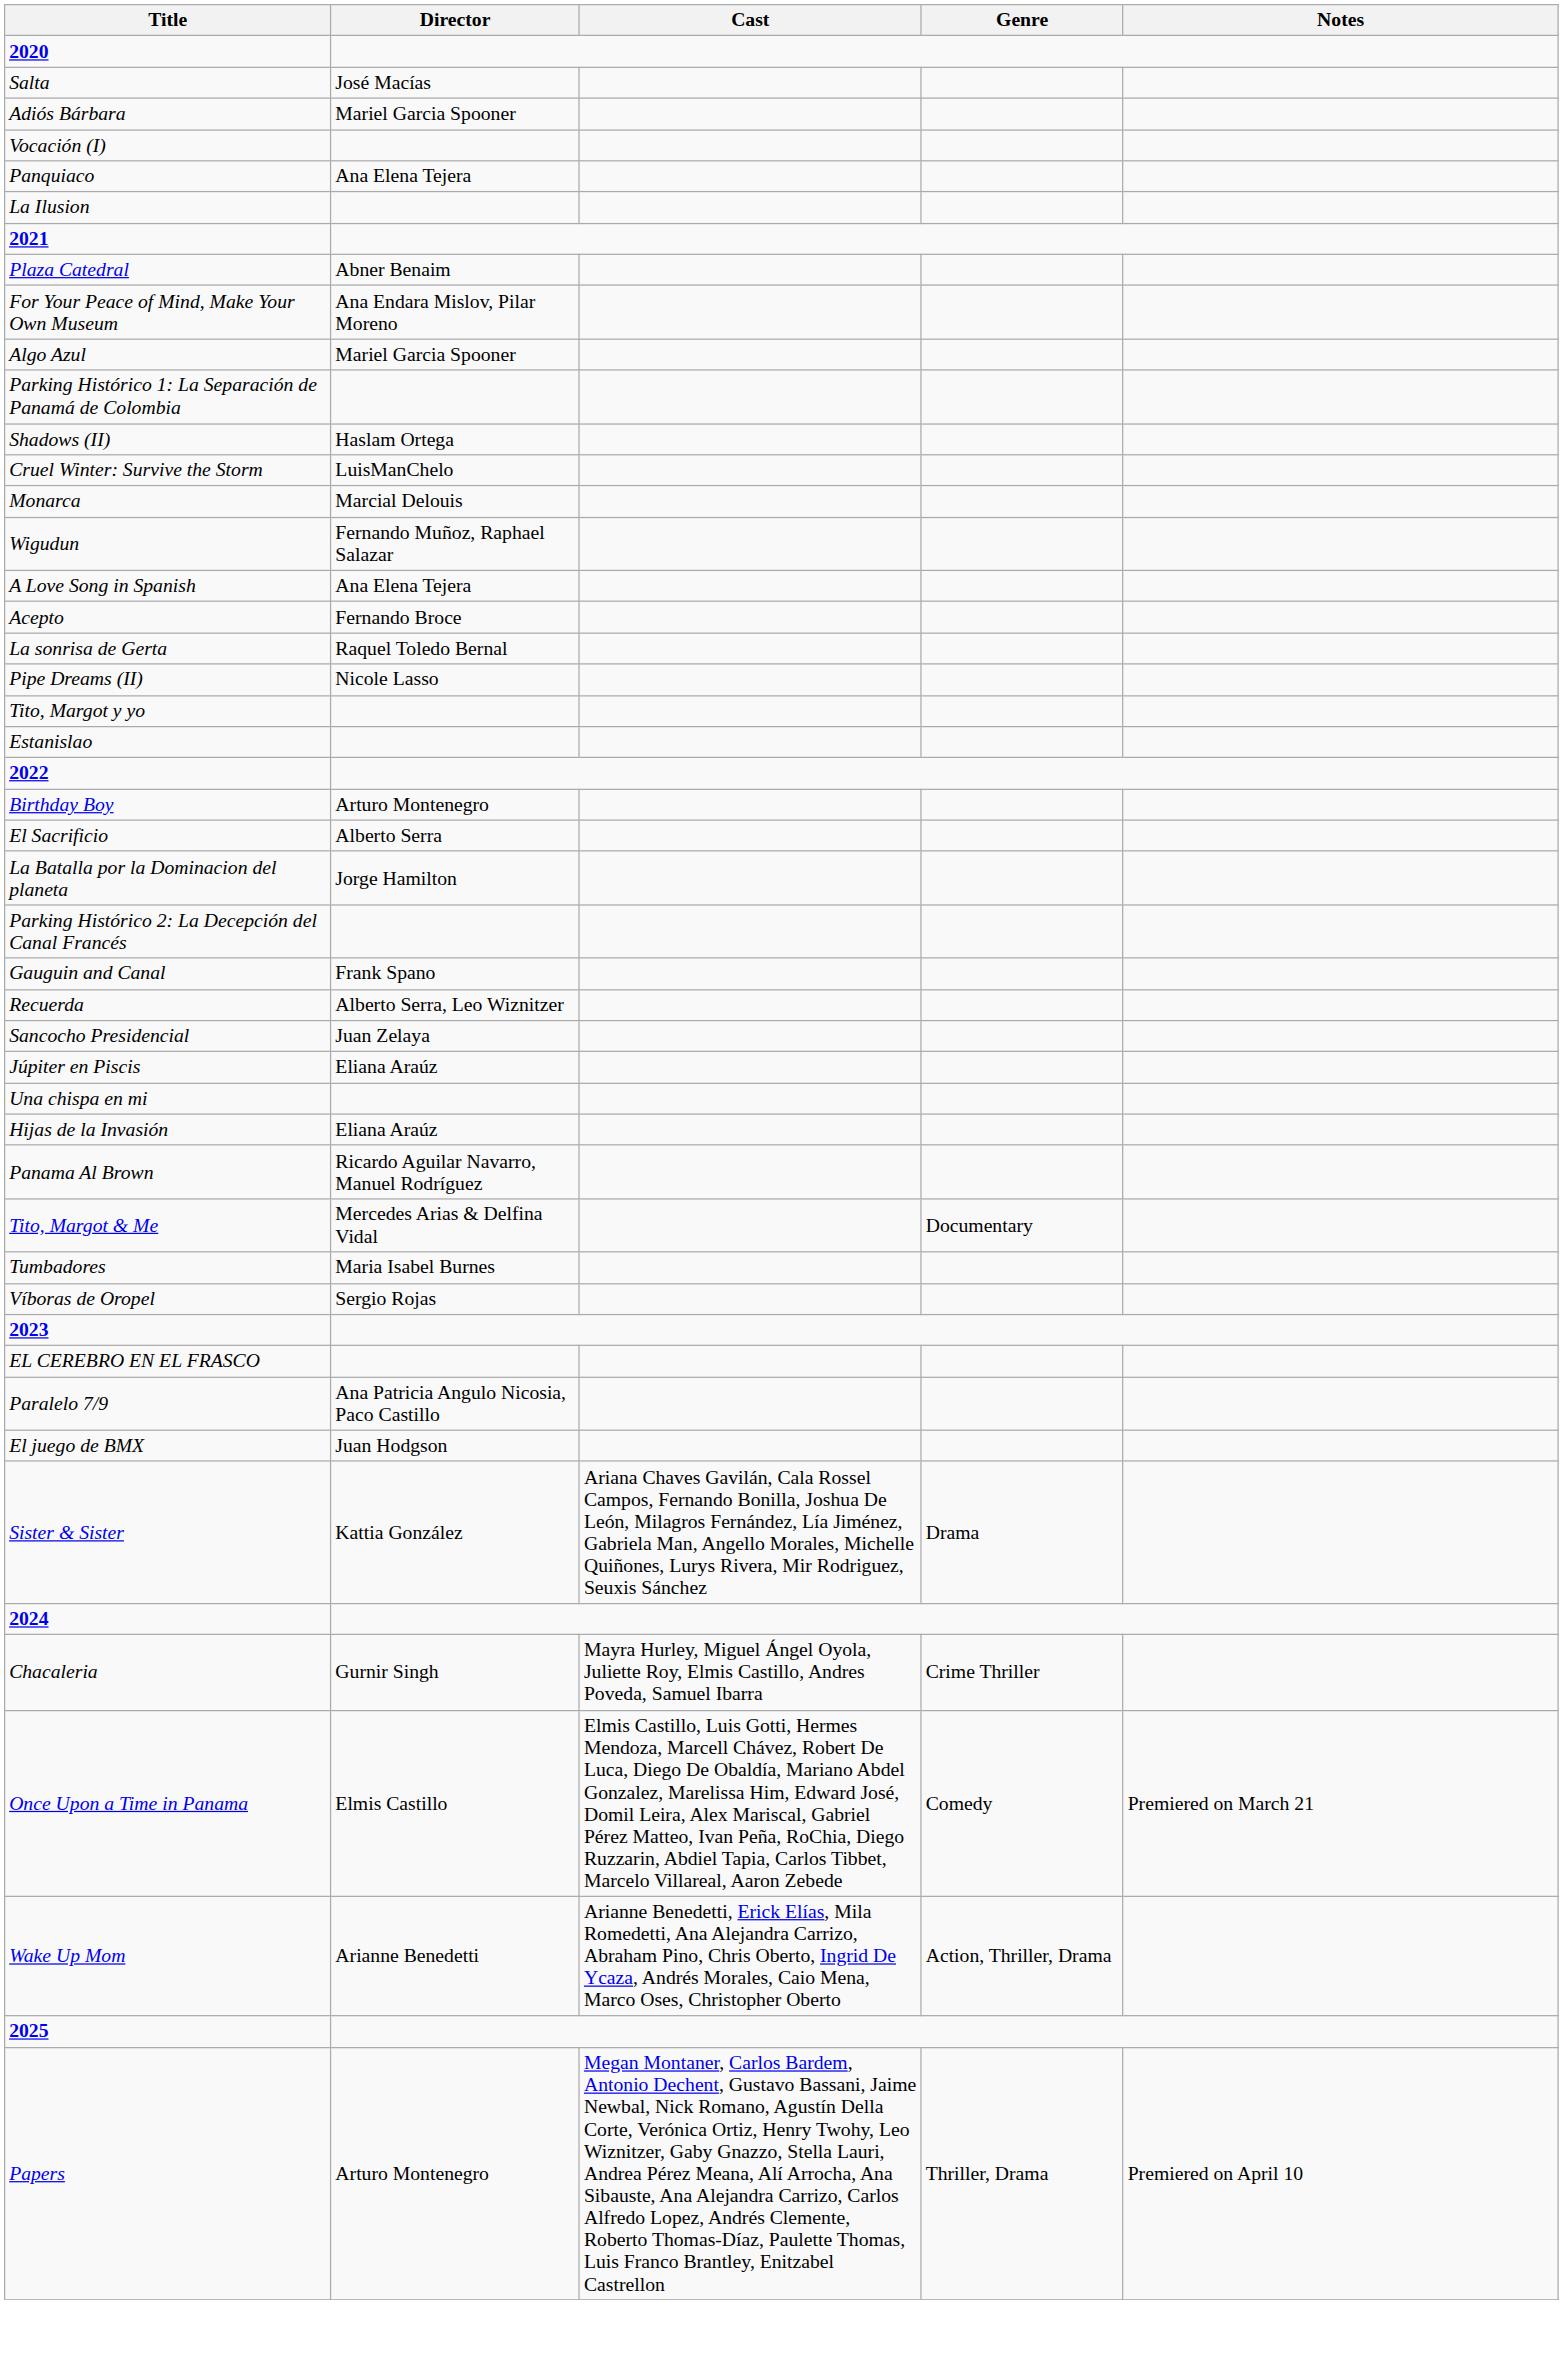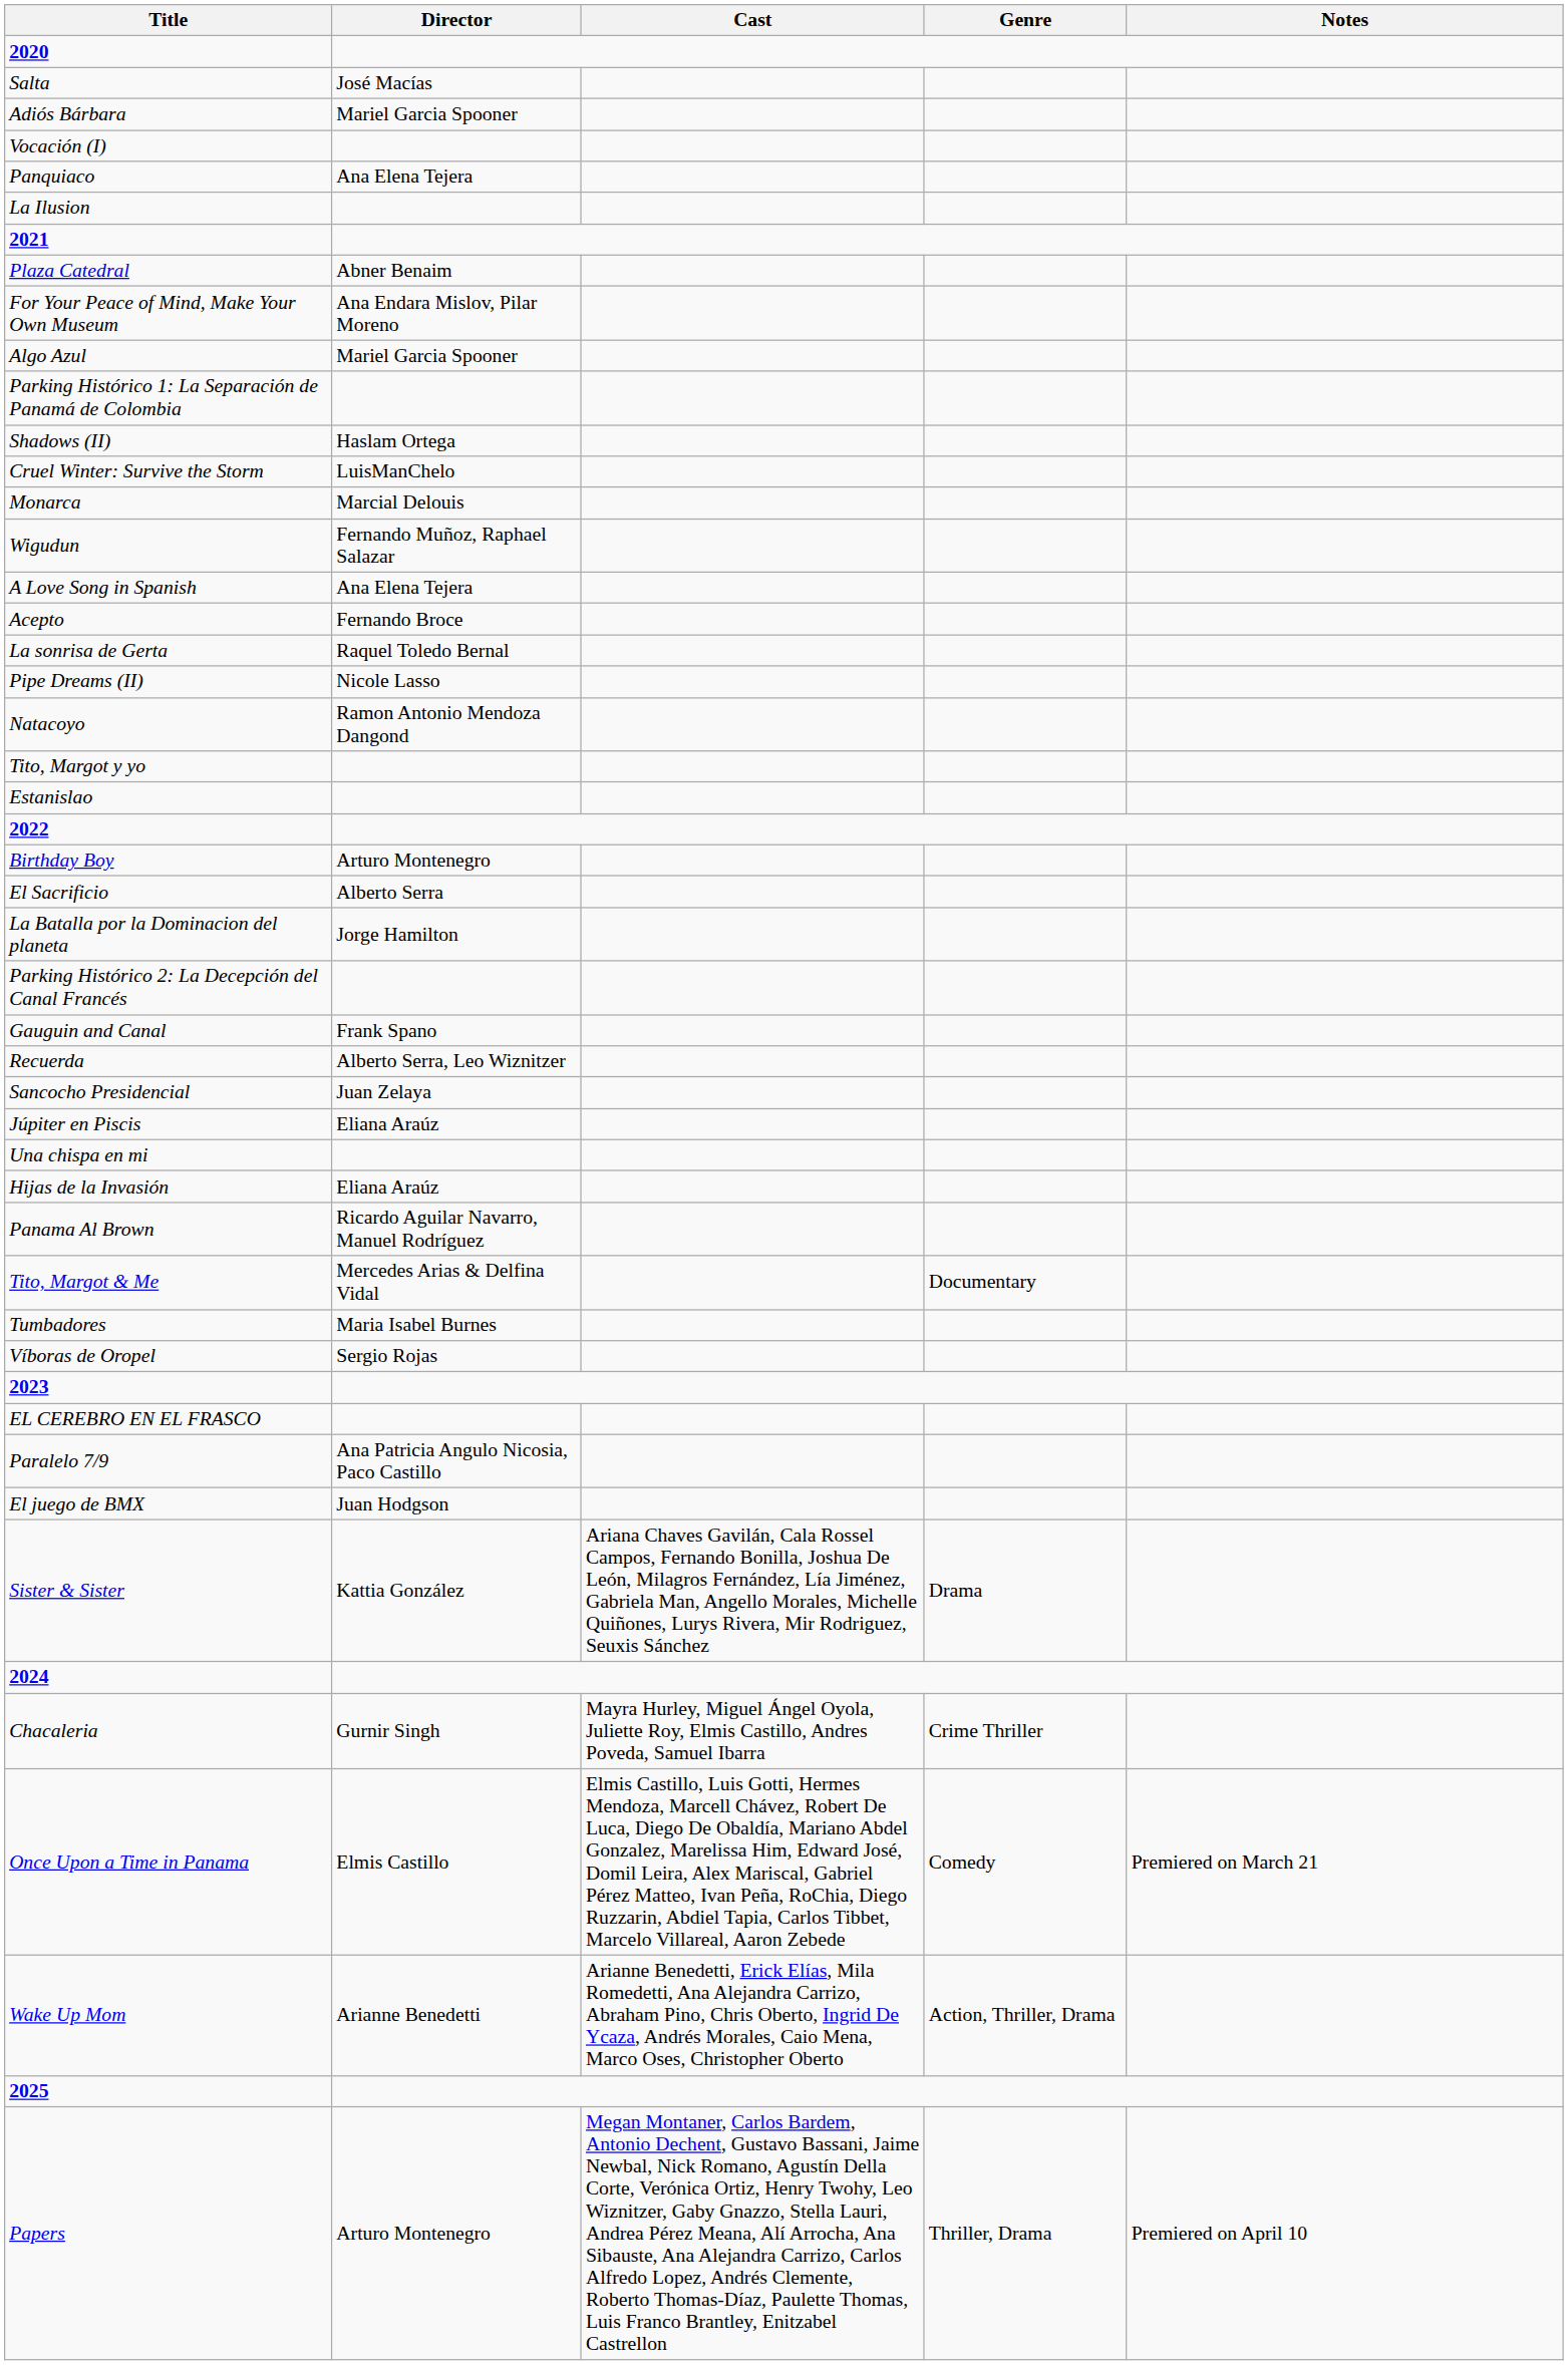+ row: Natacoyo | Ramon Antonio Mendoza Dangond
